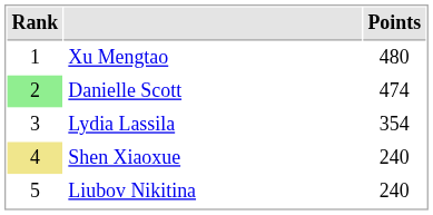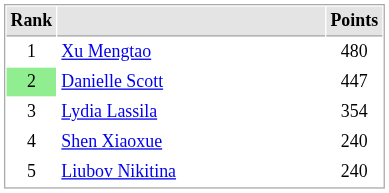Danielle Scott | Points: 474 -> 447
Shen Xiaoxue | Rank: khaki background -> no background
